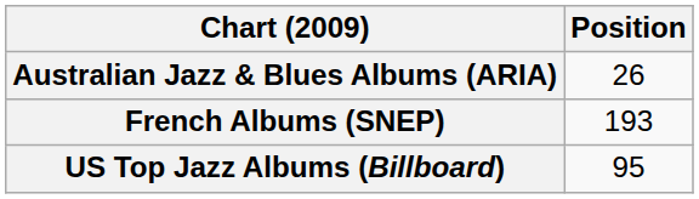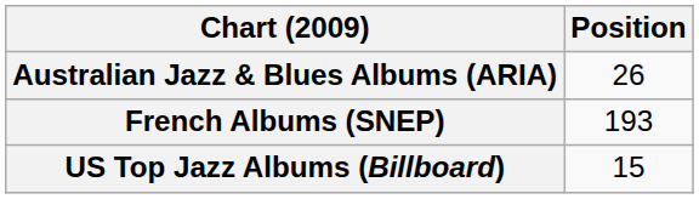US Top Jazz Albums (Billboard) | Position: 95 -> 15
